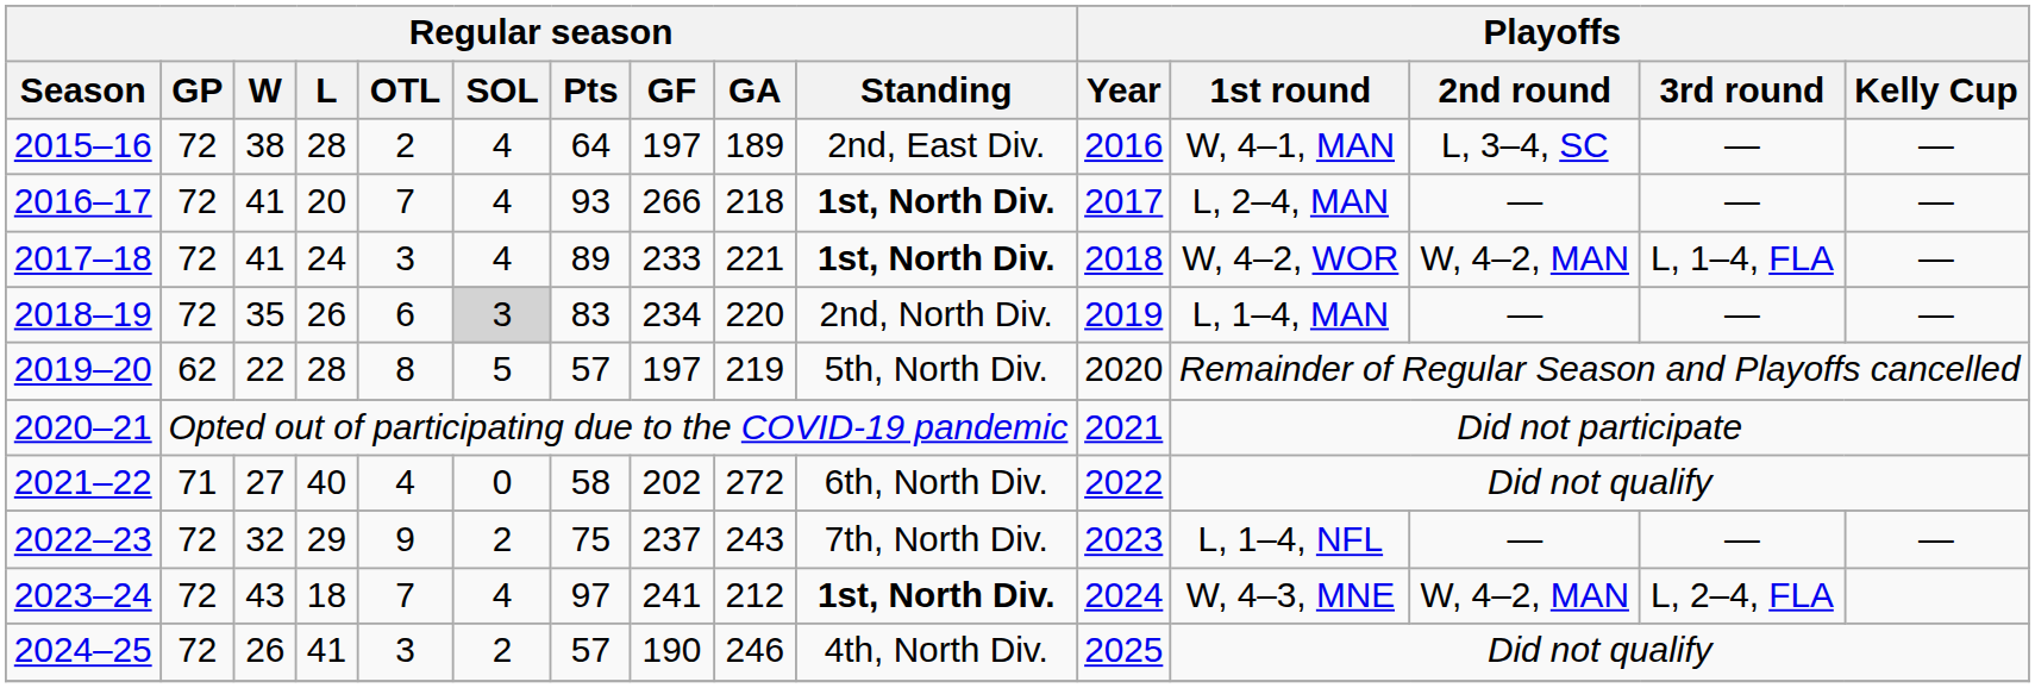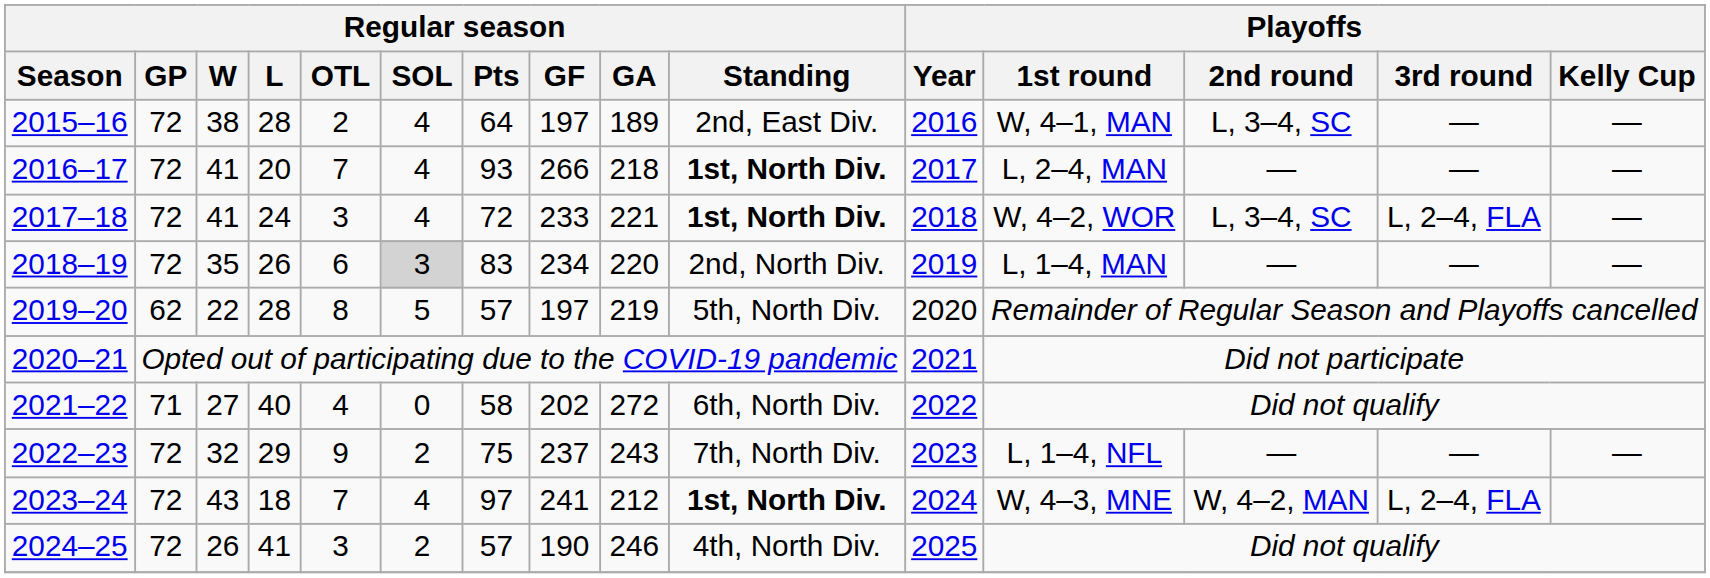2017–18 | Regular season / Pts: 89 -> 72
2017–18 | Playoffs / 2nd round: W, 4–2, MAN -> L, 3–4, SC
2017–18 | Playoffs / 3rd round: L, 1–4, FLA -> L, 2–4, FLA
